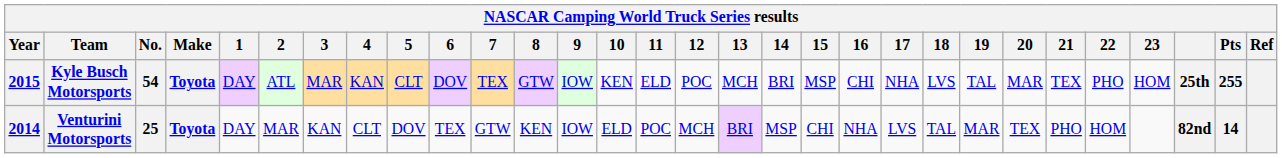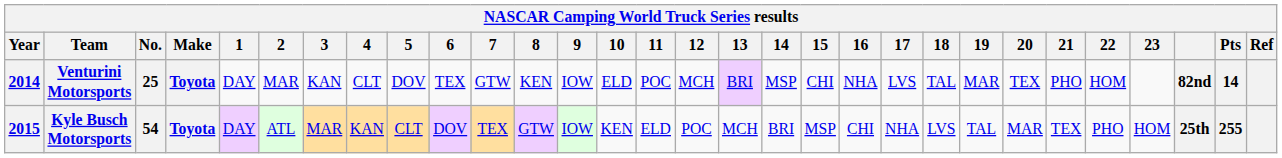rows swapped: Venturini Motorsports <-> Kyle Busch Motorsports
